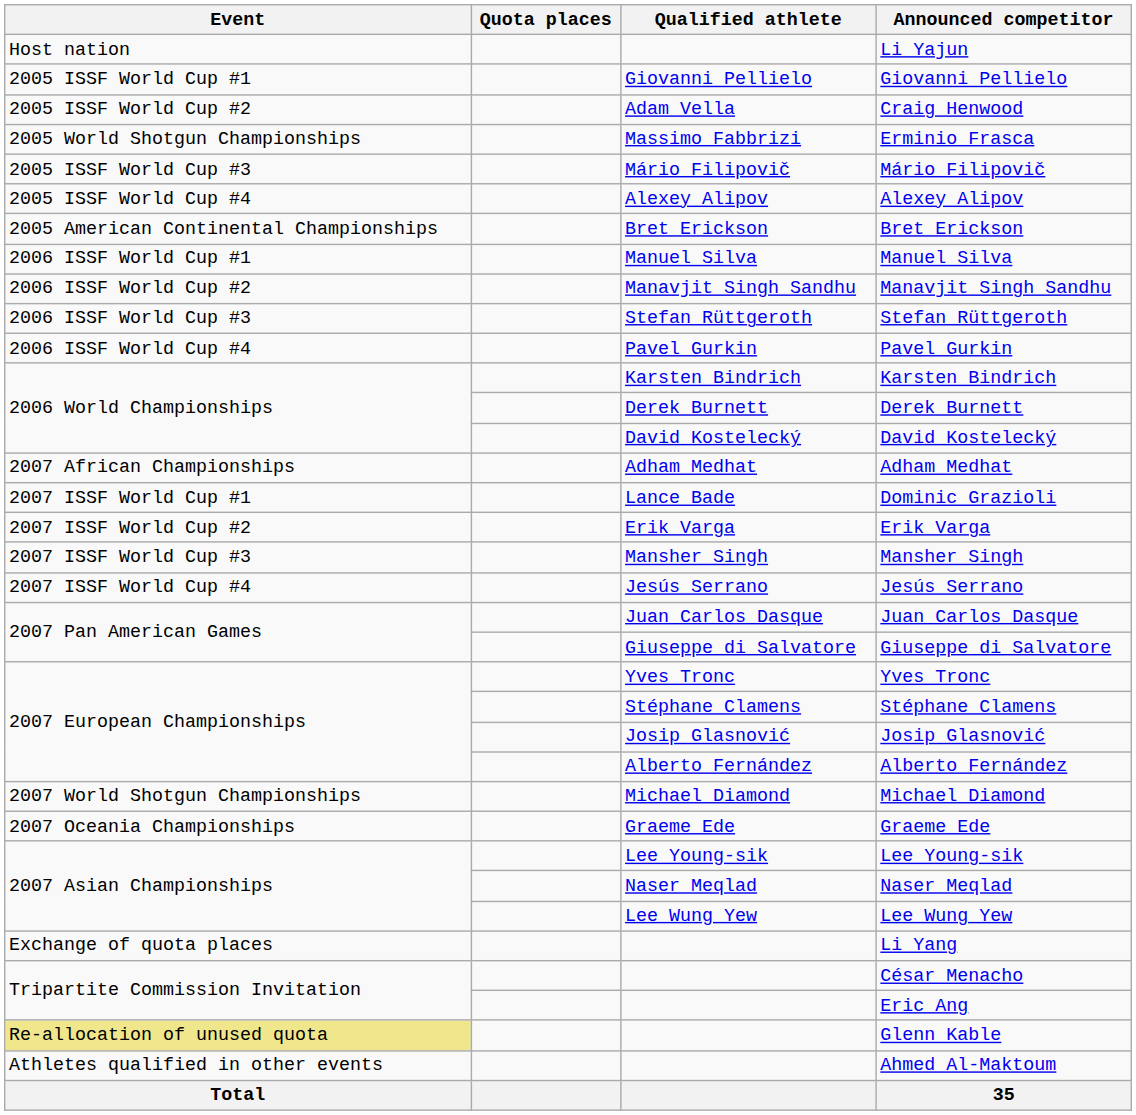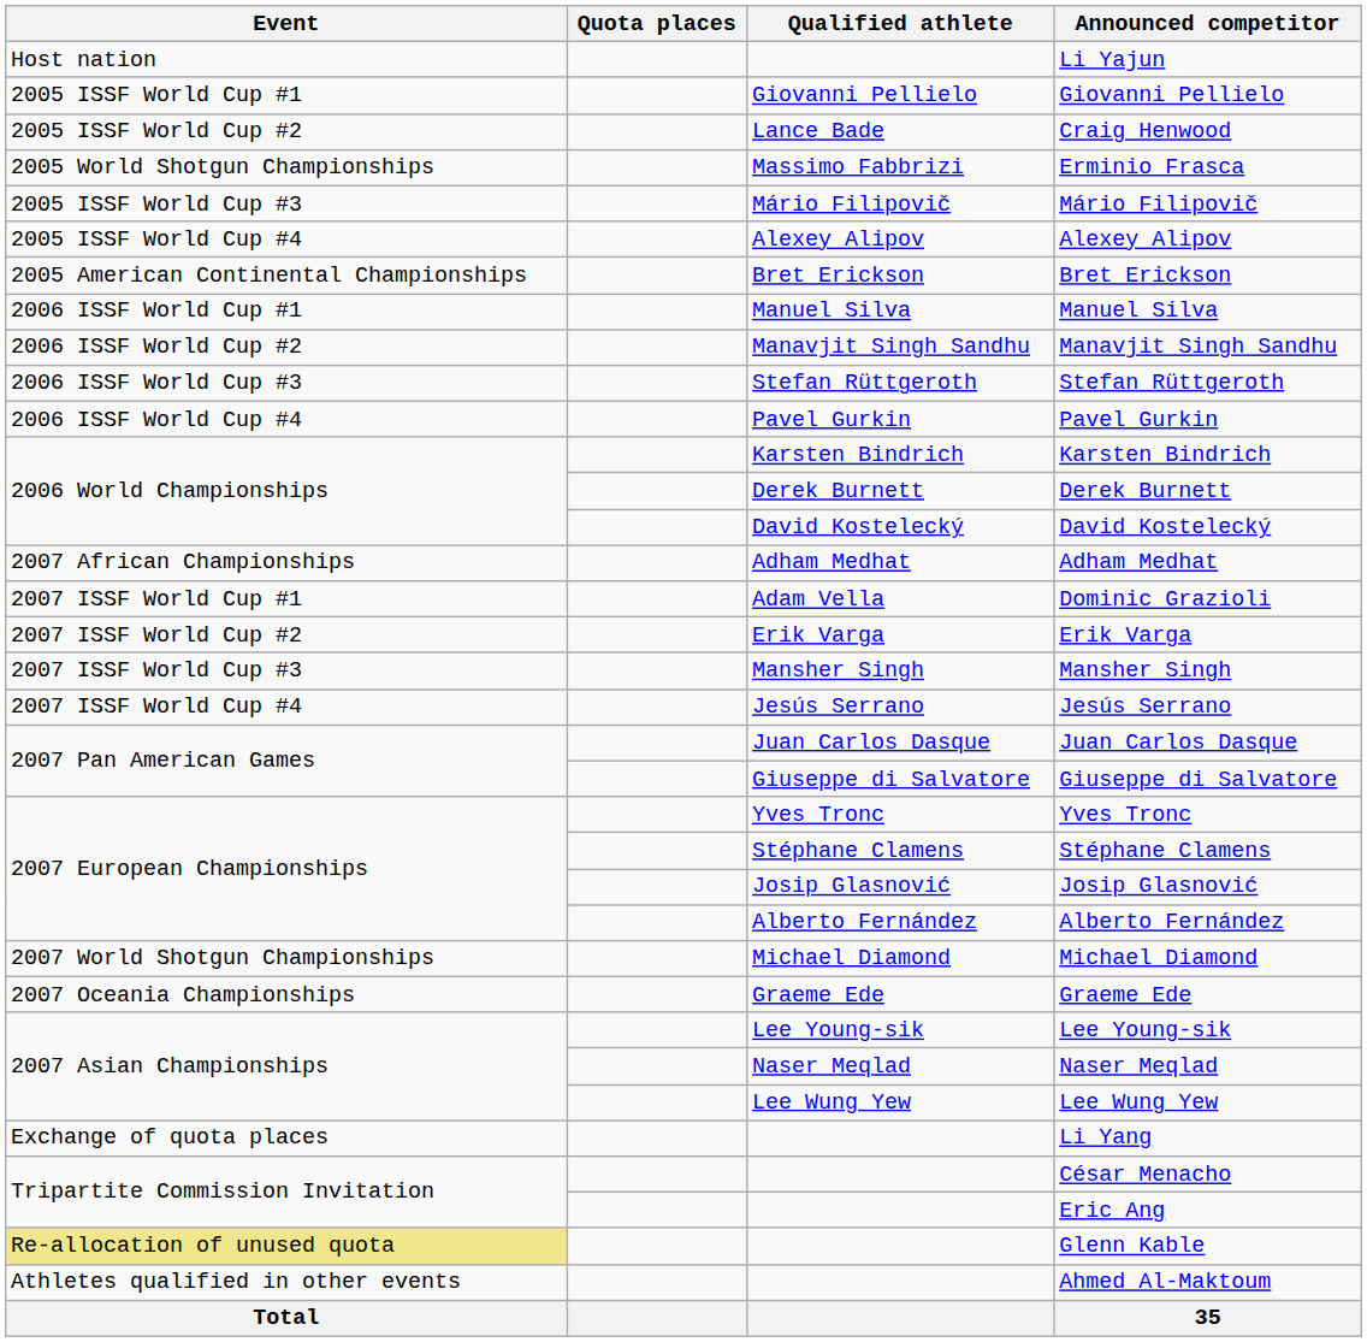Craig Henwood | Qualified athlete: Adam Vella -> Lance Bade
Dominic Grazioli | Qualified athlete: Lance Bade -> Adam Vella
